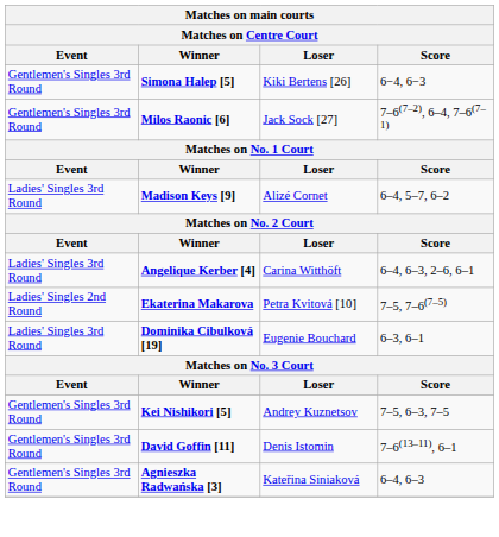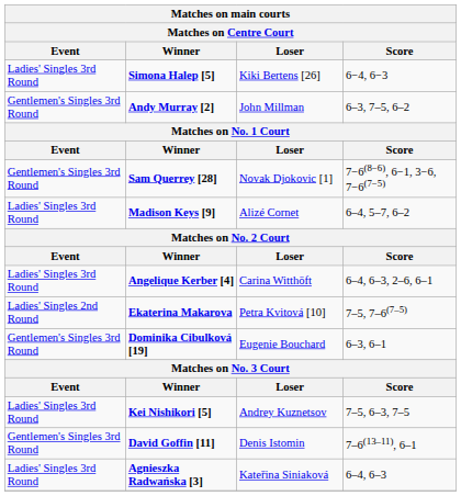Simona Halep [5] | Event: Gentlemen's Singles 3rd Round -> Ladies' Singles 3rd Round
+ row: Gentlemen's Singles 3rd Round | Andy Murray [2] | John Millman | 6–3, 7–5, 6–2
- row: Gentlemen's Singles 3rd Round | Milos Raonic [6] | Jack Sock [27] | 7–6(7–2), 6–4, 7–6(7–1)
+ row: Gentlemen's Singles 3rd Round | Sam Querrey [28] | Novak Djokovic [1] | 7−6(8−6), 6−1, 3−6, 7−6(7−5)
Dominika Cibulková [19] | Event: Ladies' Singles 3rd Round -> Gentlemen's Singles 3rd Round
Kei Nishikori [5] | Event: Gentlemen's Singles 3rd Round -> Ladies' Singles 3rd Round
Agnieszka Radwańska [3] | Event: Gentlemen's Singles 3rd Round -> Ladies' Singles 3rd Round
